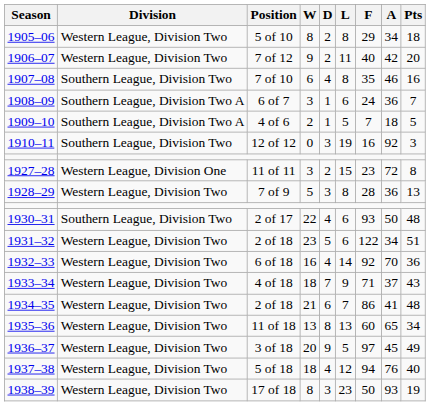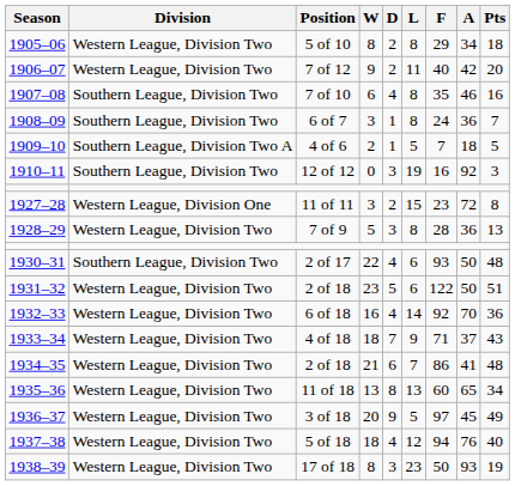1908–09 | Division: Southern League, Division Two A -> Southern League, Division Two
1908–09 | L: 6 -> 8
1931–32 | A: 34 -> 50
